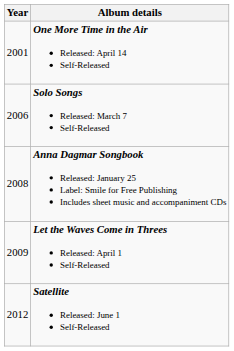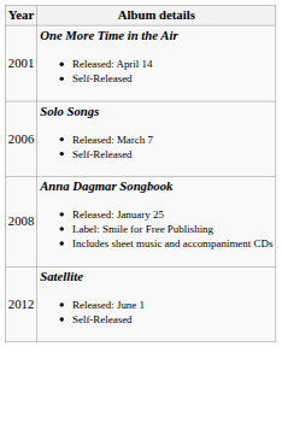- row: 2009 | Let the Waves Come in Threes Released: April 1 Self-Released
